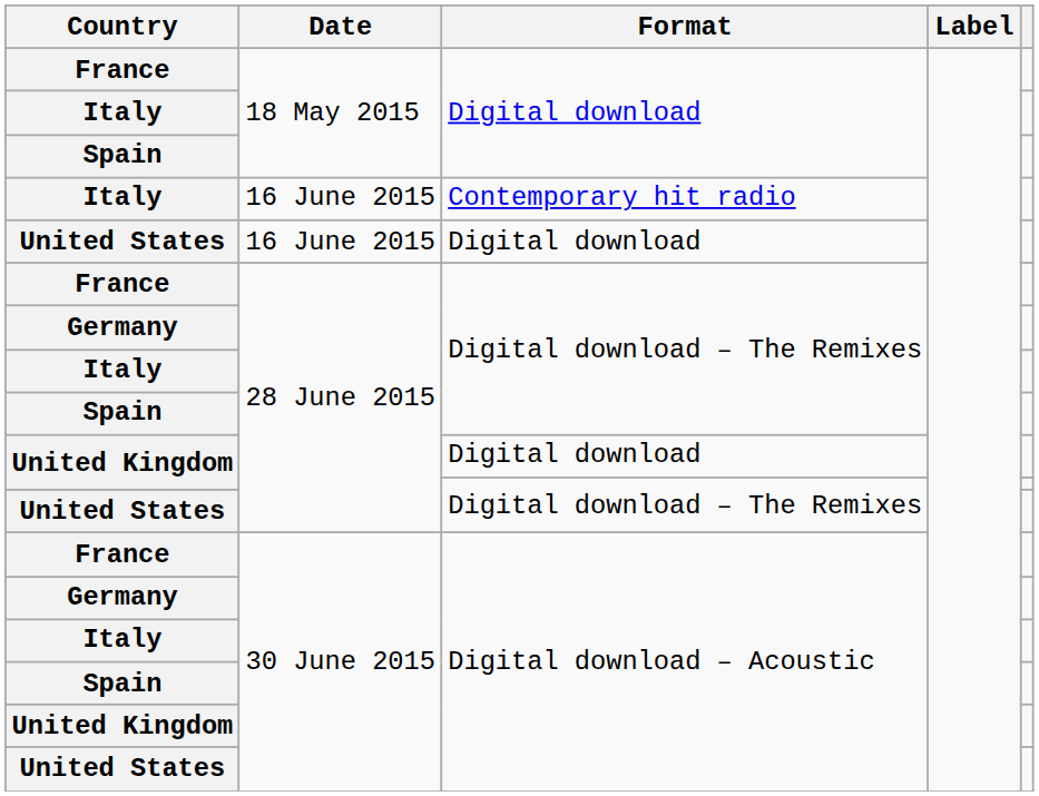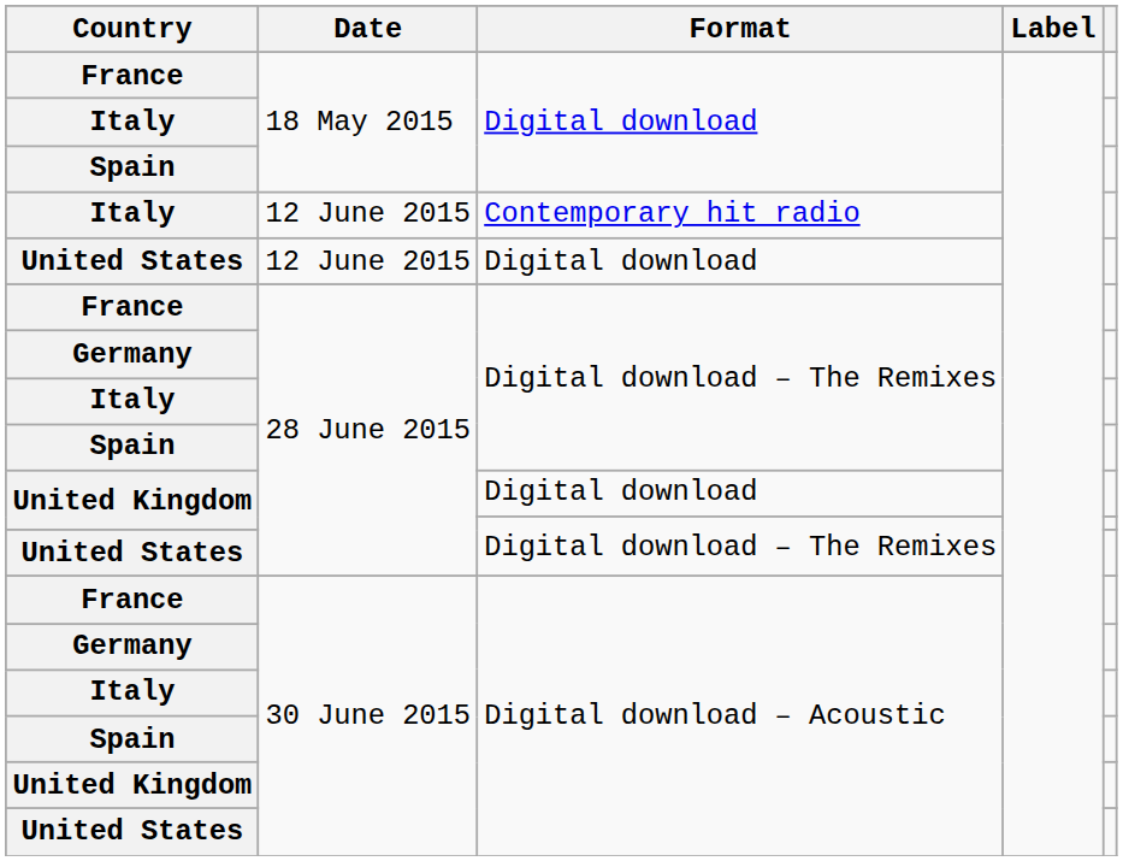Italy / Contemporary hit radio | Date: 16 June 2015 -> 12 June 2015
United States / Digital download | Date: 16 June 2015 -> 12 June 2015
